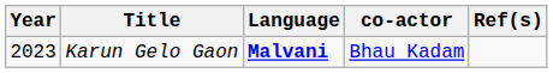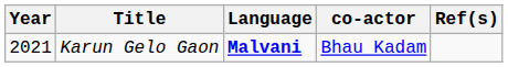Karun Gelo Gaon | Year: 2023 -> 2021
